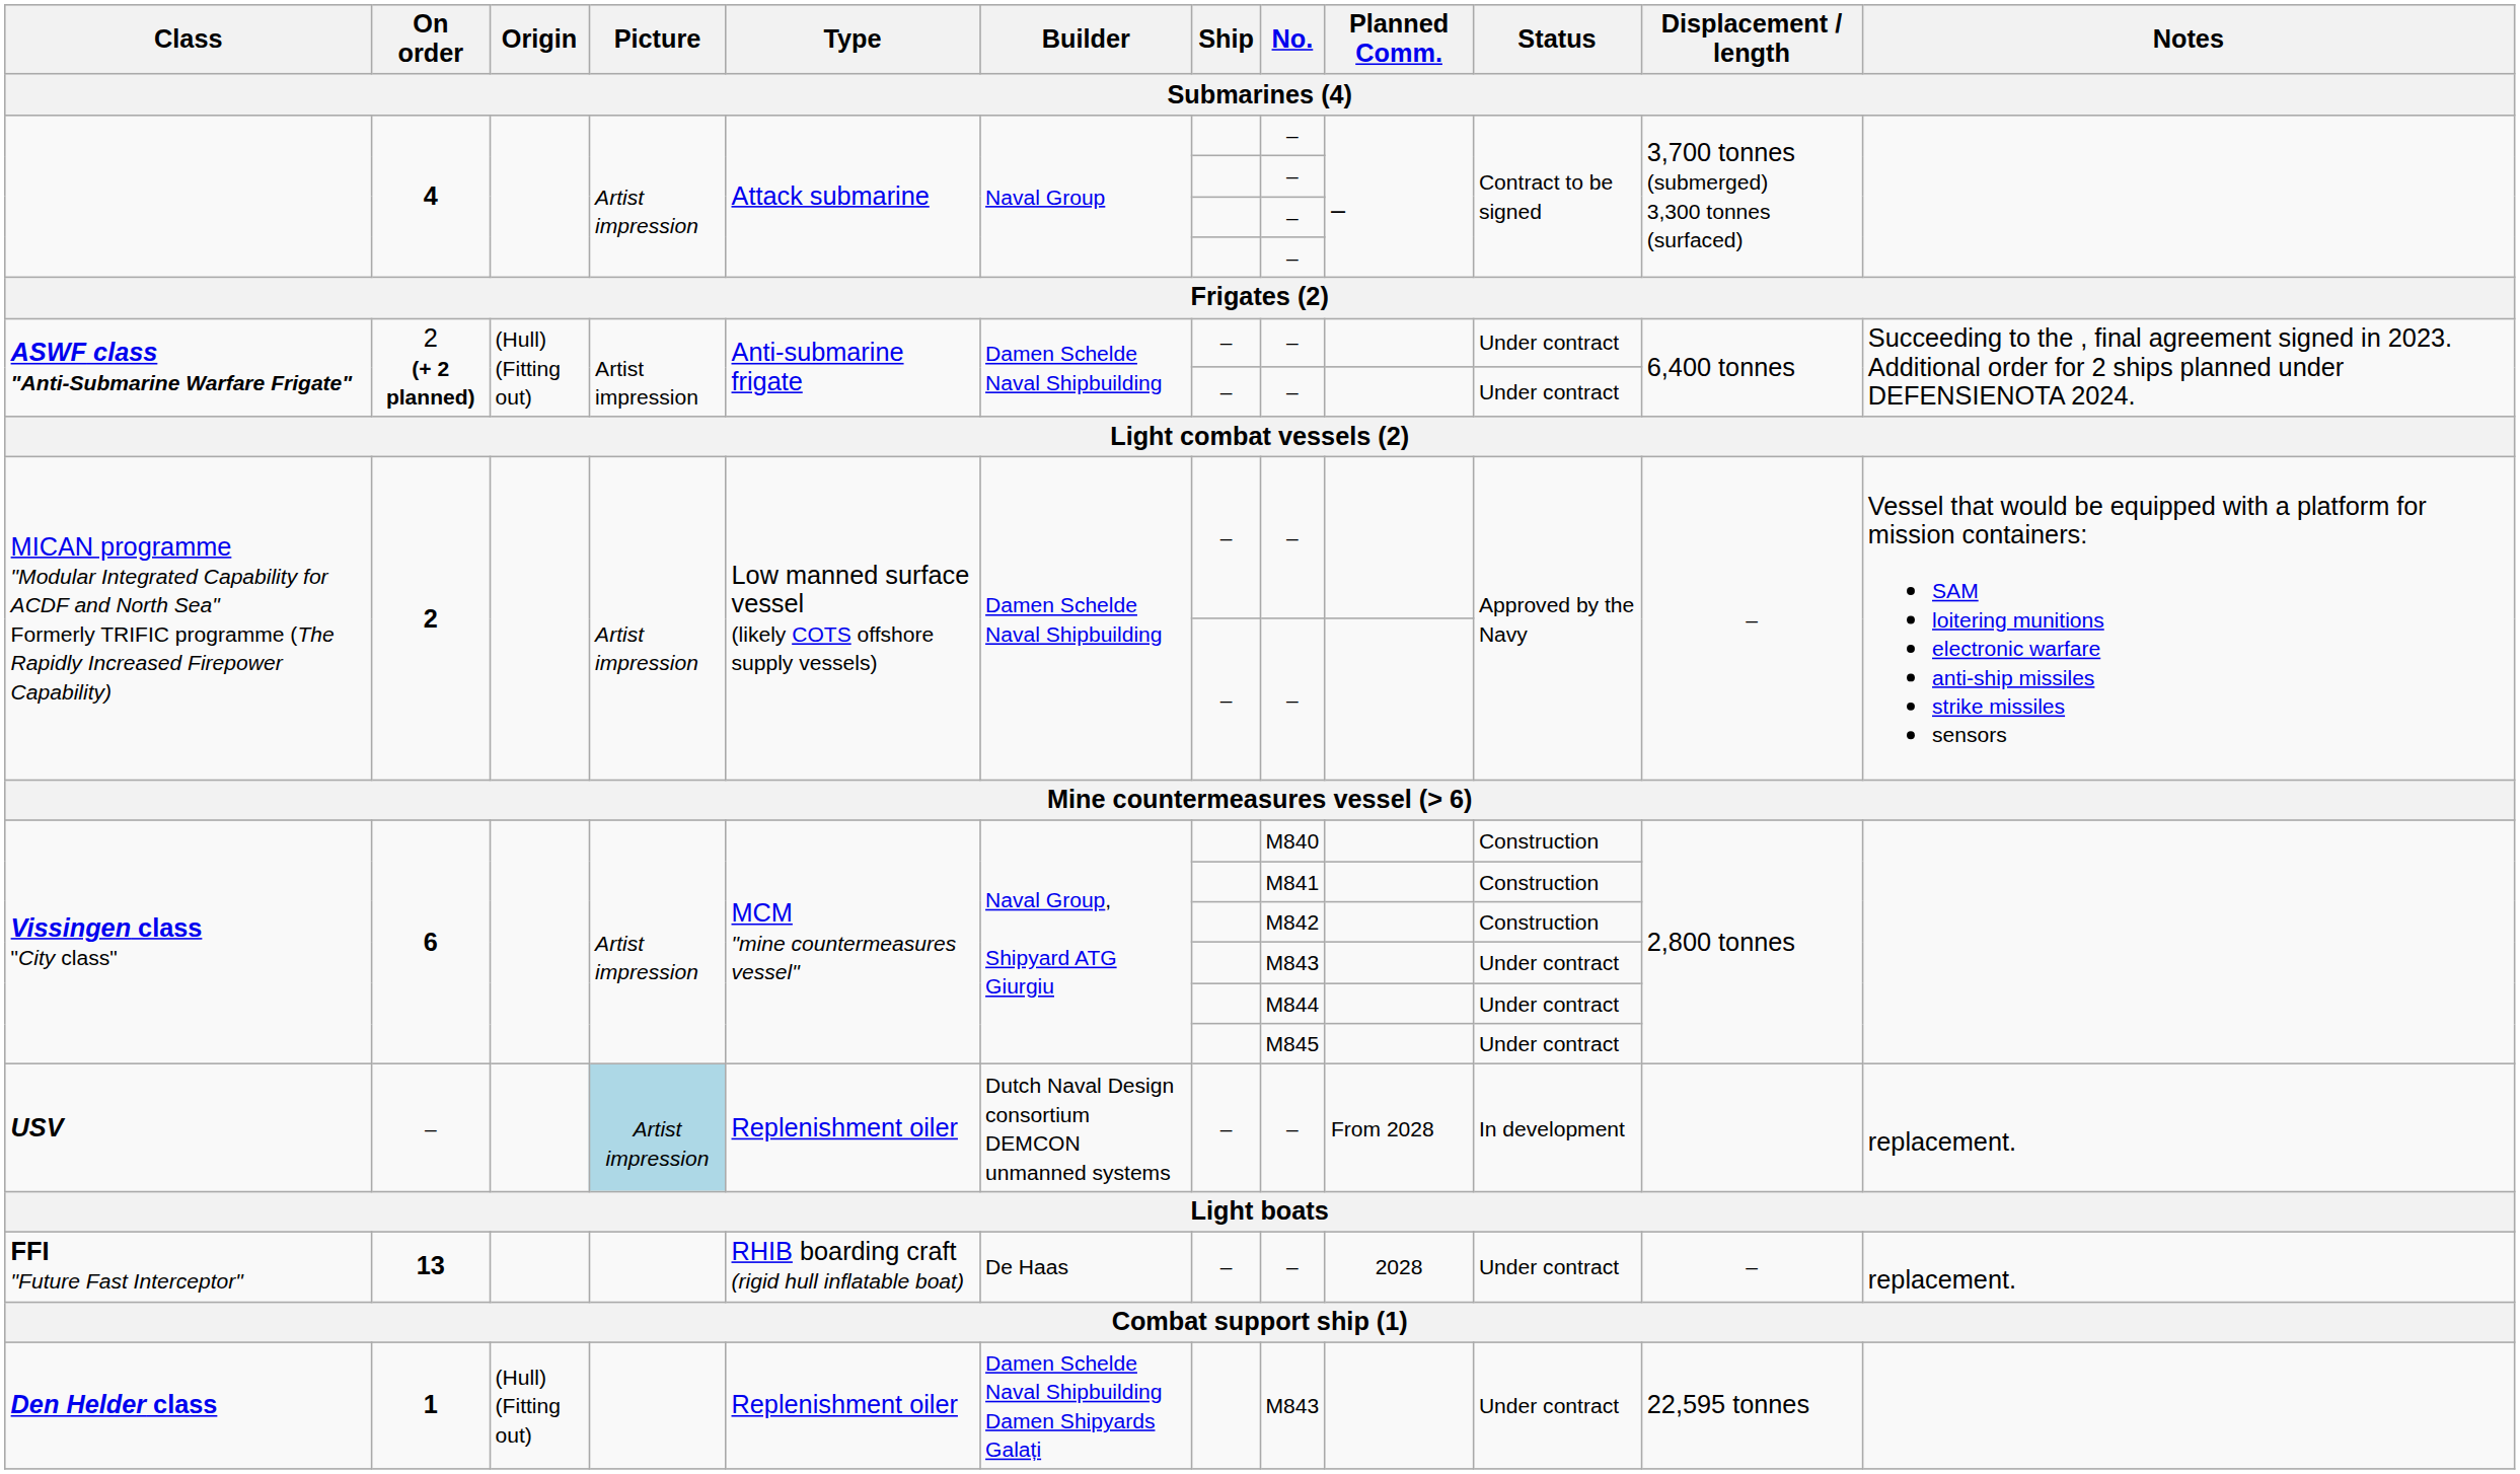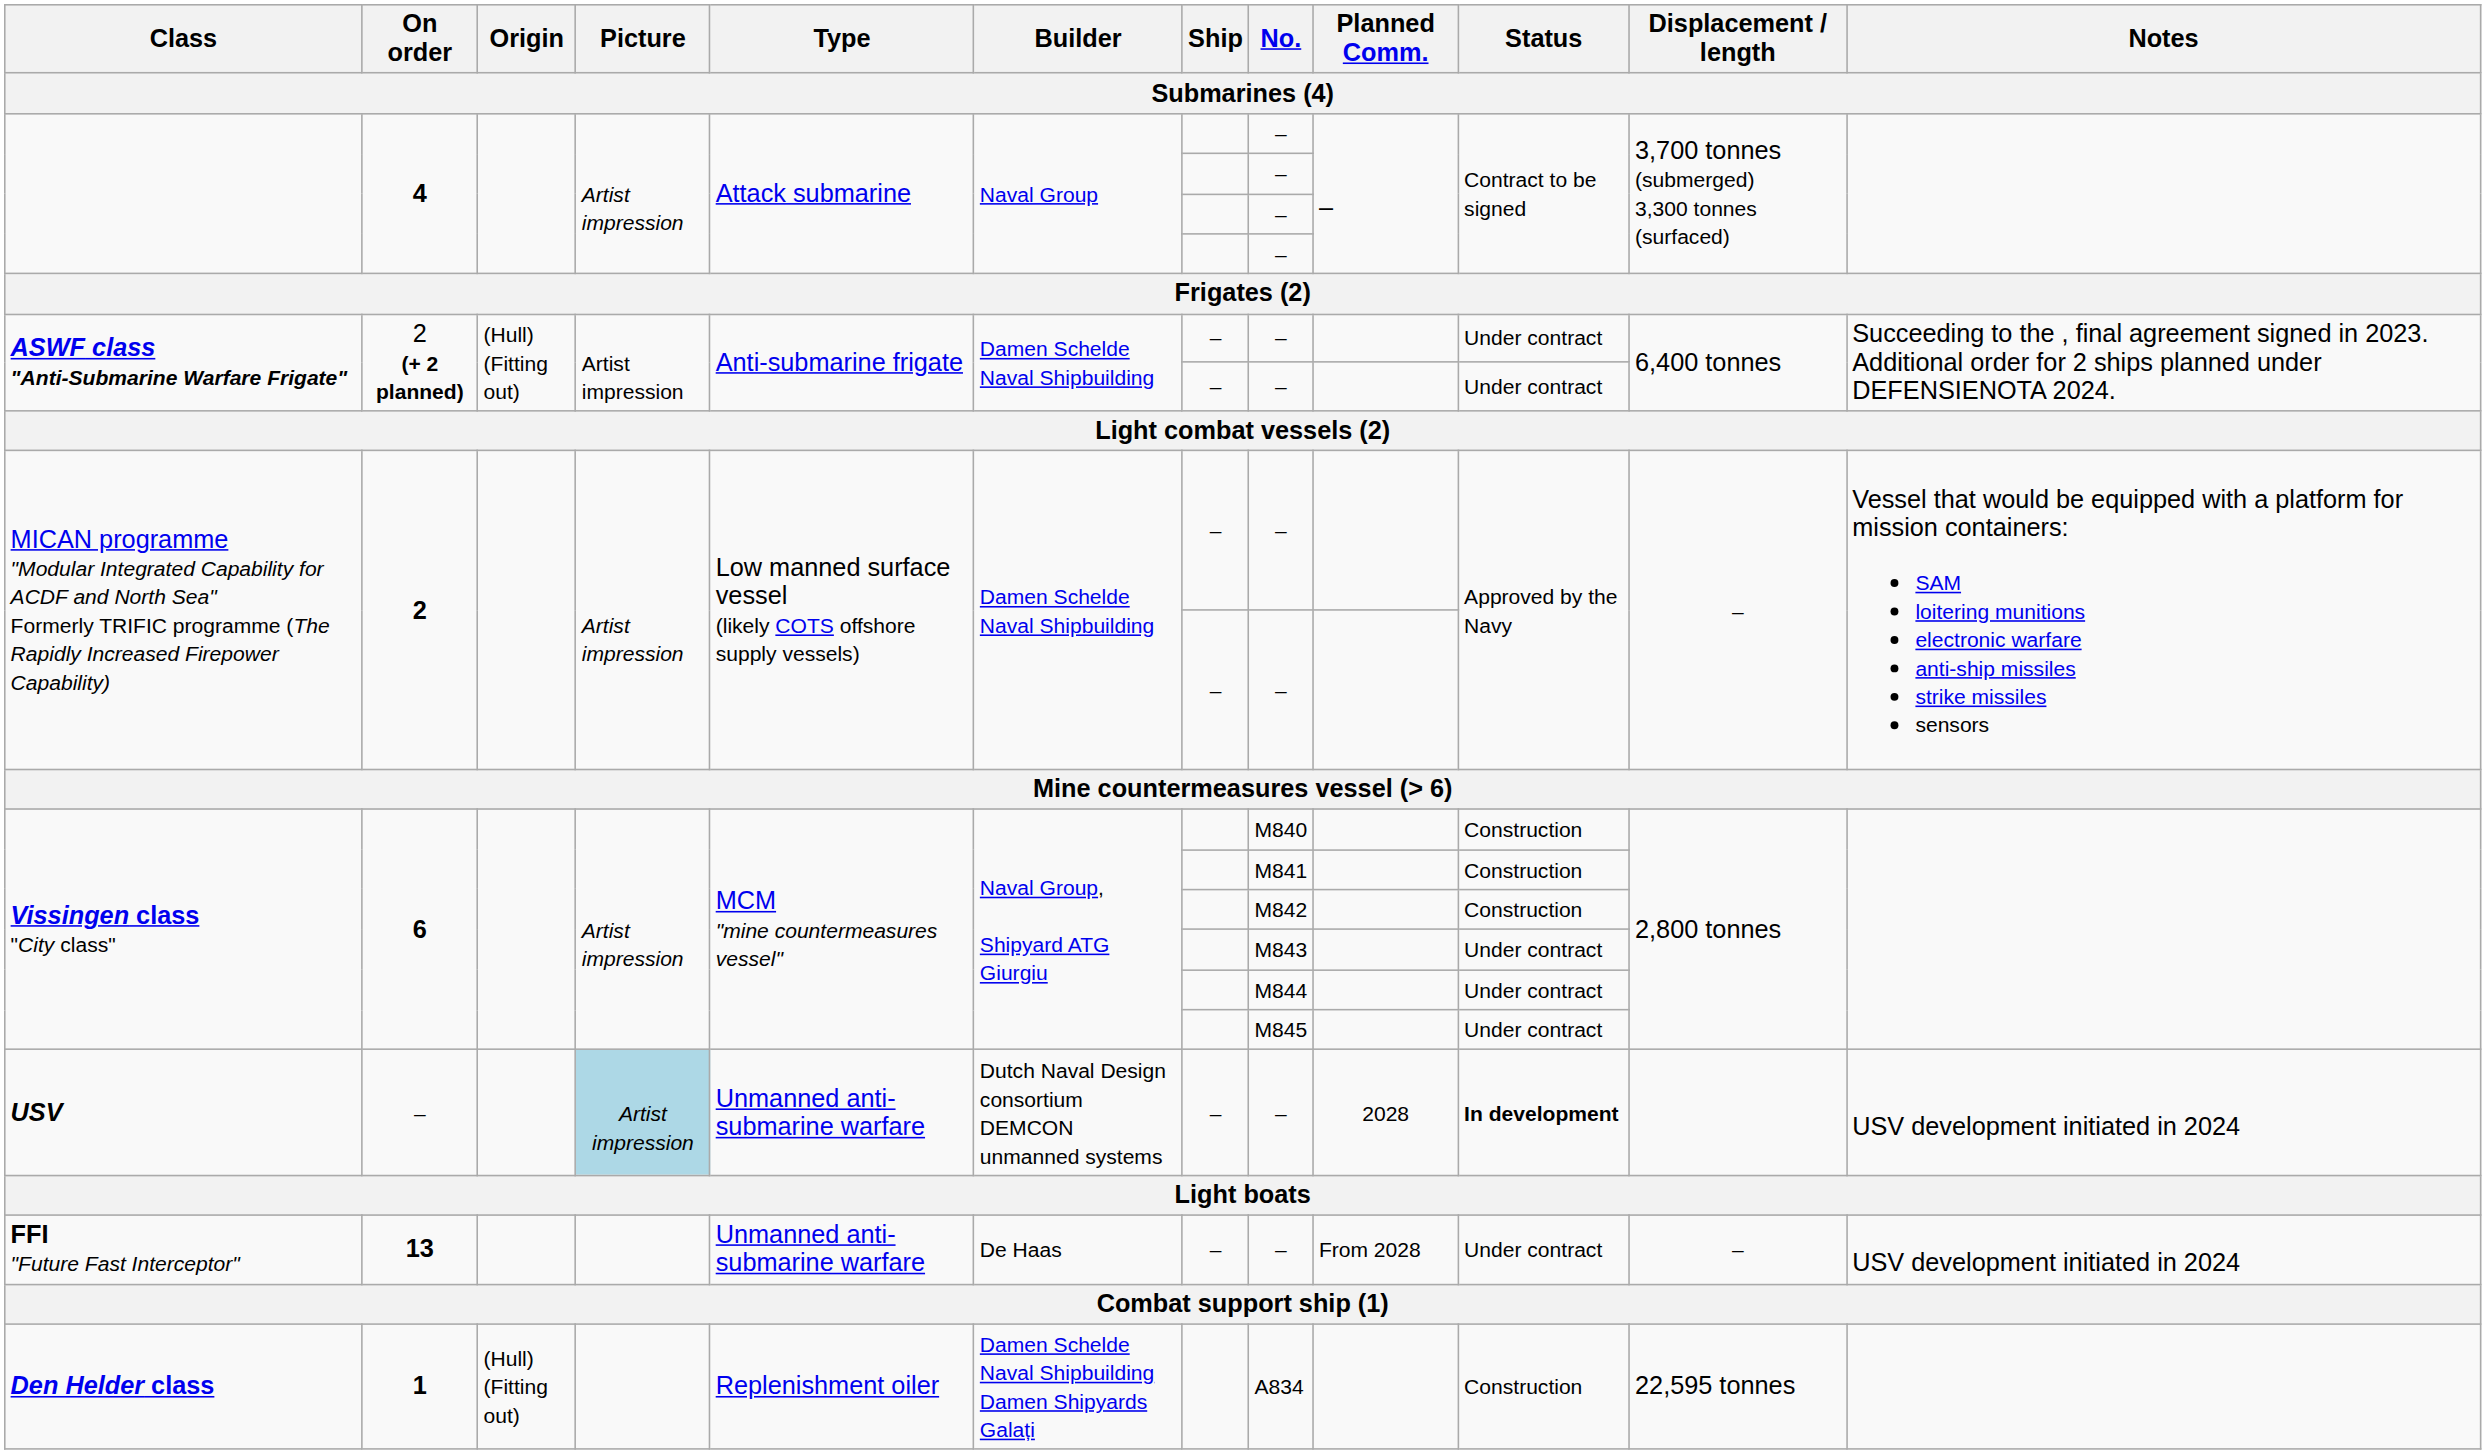USV | Type: Replenishment oiler -> Unmanned anti-submarine warfare
USV | Planned Comm.: From 2028 -> 2028
USV | Status: normal -> bold
USV | Notes: replacement. -> USV development initiated in 2024
FFI "Future Fast Interceptor" | Type: RHIB boarding craft (rigid hull inflatable boat) -> Unmanned anti-submarine warfare
FFI "Future Fast Interceptor" | Planned Comm.: 2028 -> From 2028
FFI "Future Fast Interceptor" | Notes: replacement. -> USV development initiated in 2024
Den Helder class | No.: M843 -> A834
Den Helder class | Status: Under contract -> Construction
